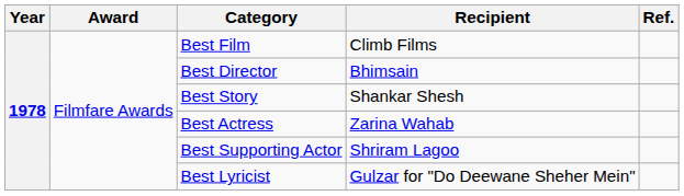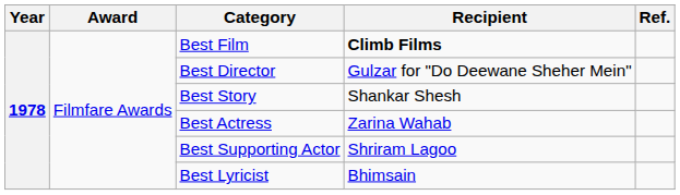Best Film | Recipient: normal -> bold
Best Director | Recipient: Bhimsain -> Gulzar for "Do Deewane Sheher Mein"
Best Lyricist | Recipient: Gulzar for "Do Deewane Sheher Mein" -> Bhimsain
